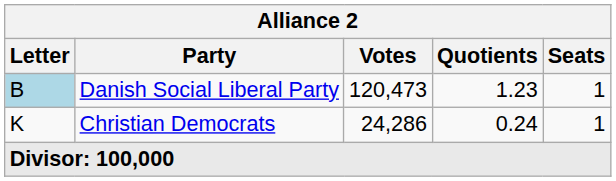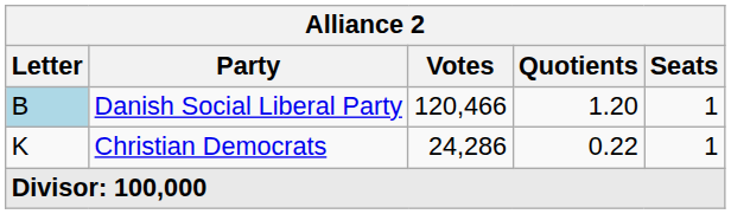Danish Social Liberal Party | Votes: 120,473 -> 120,466
Danish Social Liberal Party | Quotients: 1.23 -> 1.20
Christian Democrats | Quotients: 0.24 -> 0.22
